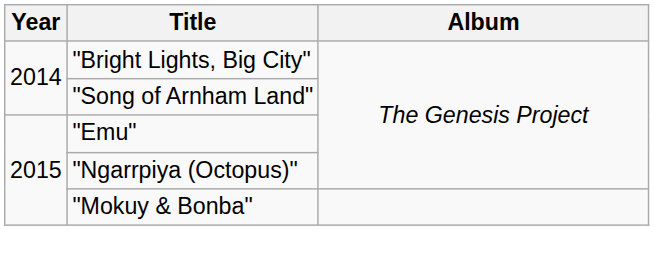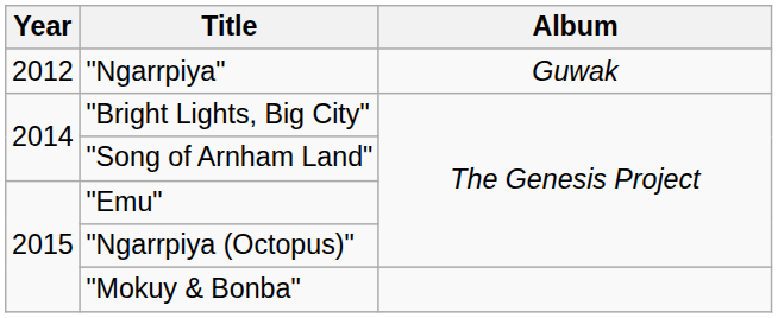+ row: 2012 | "Ngarrpiya" | Guwak
